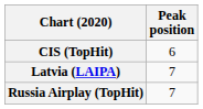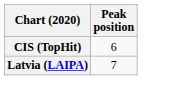- row: Russia Airplay (TopHit) | 7
